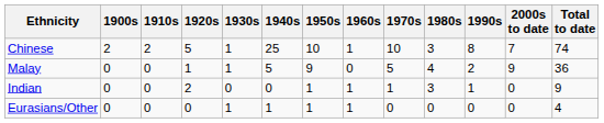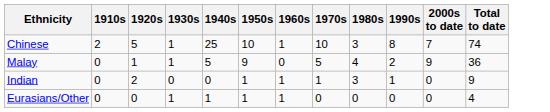- column: 1900s | 2 | 0 | 0 | 0
